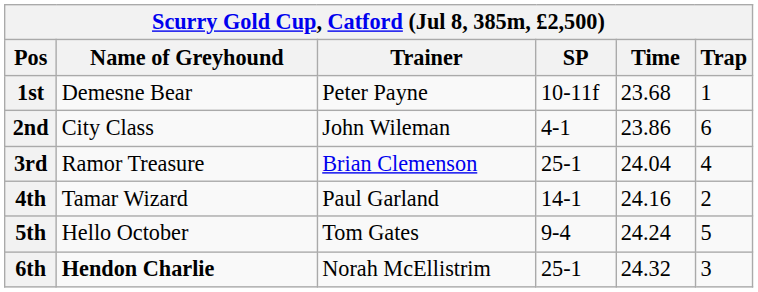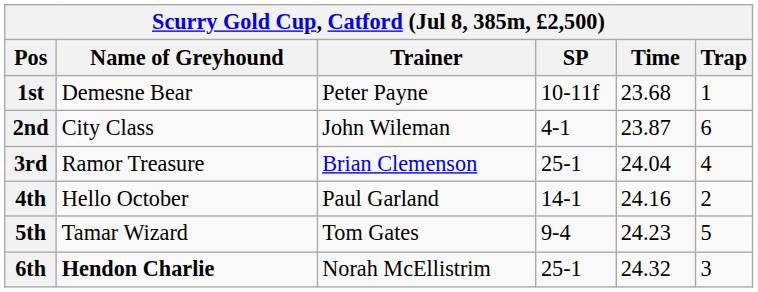2nd | Time: 23.86 -> 23.87
4th | Name of Greyhound: Tamar Wizard -> Hello October
5th | Name of Greyhound: Hello October -> Tamar Wizard
5th | Time: 24.24 -> 24.23
